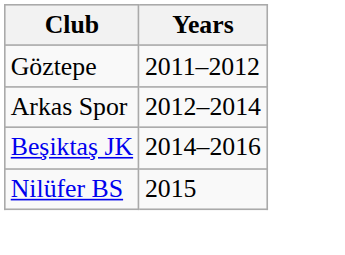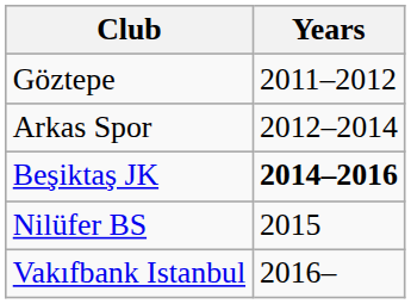Beşiktaş JK | Years: normal -> bold
+ row: Vakıfbank Istanbul | 2016–
